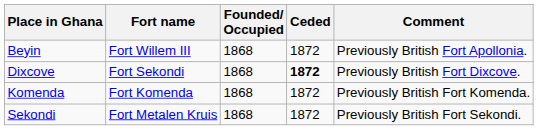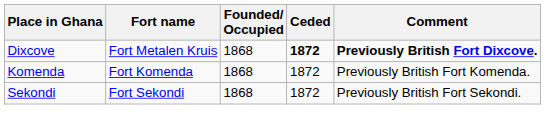- row: Beyin | Fort Willem III | 1868 | 1872 | Previously British Fort Apollonia.
Dixcove | Fort name: Fort Sekondi -> Fort Metalen Kruis
Dixcove | Comment: normal -> bold
Sekondi | Fort name: Fort Metalen Kruis -> Fort Sekondi
